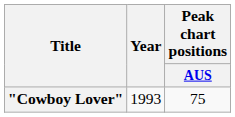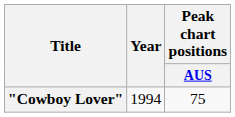"Cowboy Lover" | Year: 1993 -> 1994
